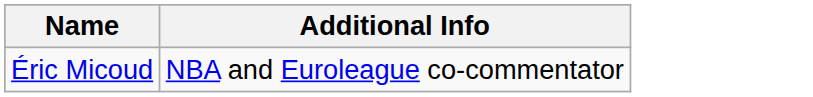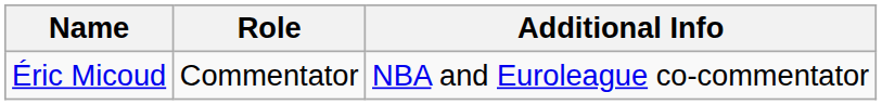+ column: Role | Commentator
